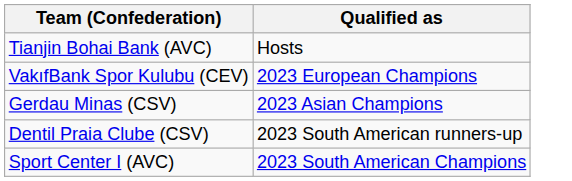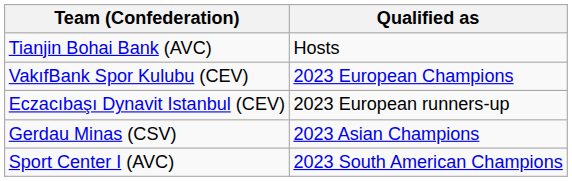+ row: Eczacıbaşı Dynavit Istanbul (CEV) | 2023 European runners-up
- row: Dentil Praia Clube (CSV) | 2023 South American runners-up
